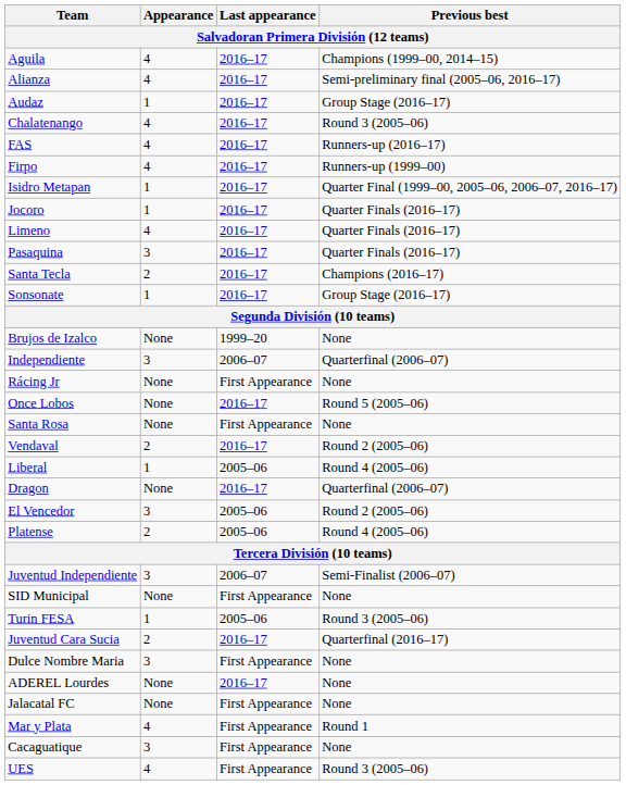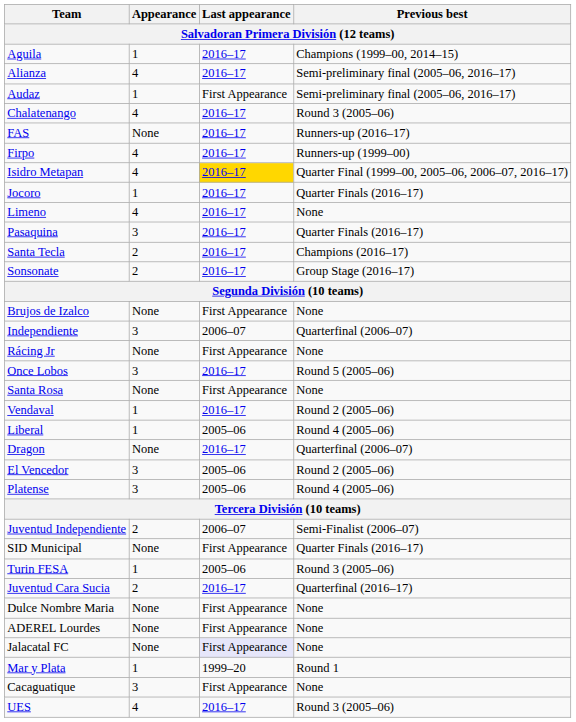Aguila | Appearance: 4 -> 1
Audaz | Last appearance: 2016–17 -> First Appearance
Audaz | Previous best: Group Stage (2016–17) -> Semi-preliminary final (2005–06, 2016–17)
FAS | Appearance: 4 -> None
Isidro Metapan | Appearance: 1 -> 4
Isidro Metapan | Last appearance: no background -> gold background
Limeno | Previous best: Quarter Finals (2016–17) -> None
Sonsonate | Appearance: 1 -> 2
Brujos de Izalco | Last appearance: 1999–20 -> First Appearance
Once Lobos | Appearance: None -> 3
Vendaval | Appearance: 2 -> 1
Platense | Appearance: 2 -> 3
Juventud Independiente | Appearance: 3 -> 2
SID Municipal | Previous best: None -> Quarter Finals (2016–17)
Dulce Nombre Maria | Appearance: 3 -> None
ADEREL Lourdes | Last appearance: 2016–17 -> First Appearance
Jalacatal FC | Last appearance: no background -> lavender background
Mar y Plata | Appearance: 4 -> 1
Mar y Plata | Last appearance: First Appearance -> 1999–20
UES | Last appearance: First Appearance -> 2016–17
